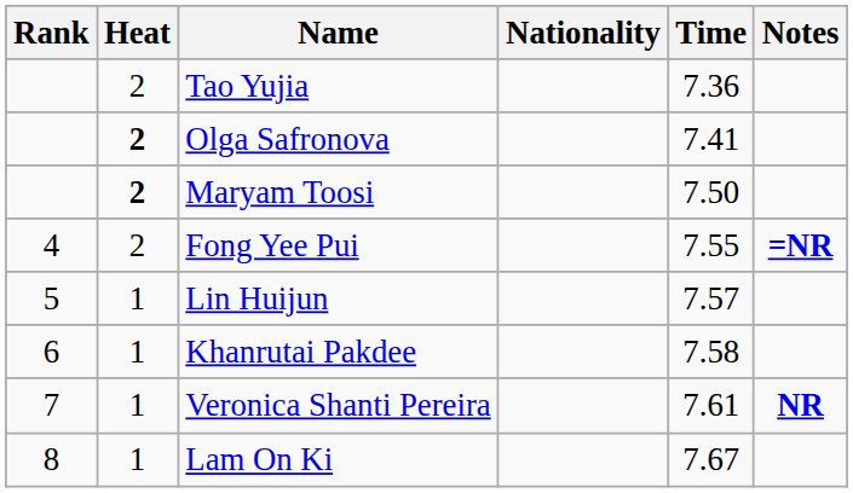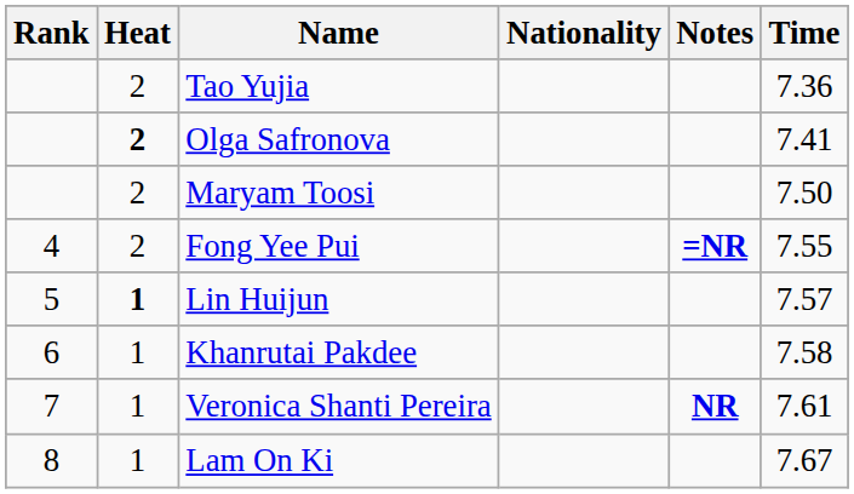columns swapped: Time <-> Notes
Maryam Toosi | Heat: bold -> normal
Lin Huijun | Heat: normal -> bold
